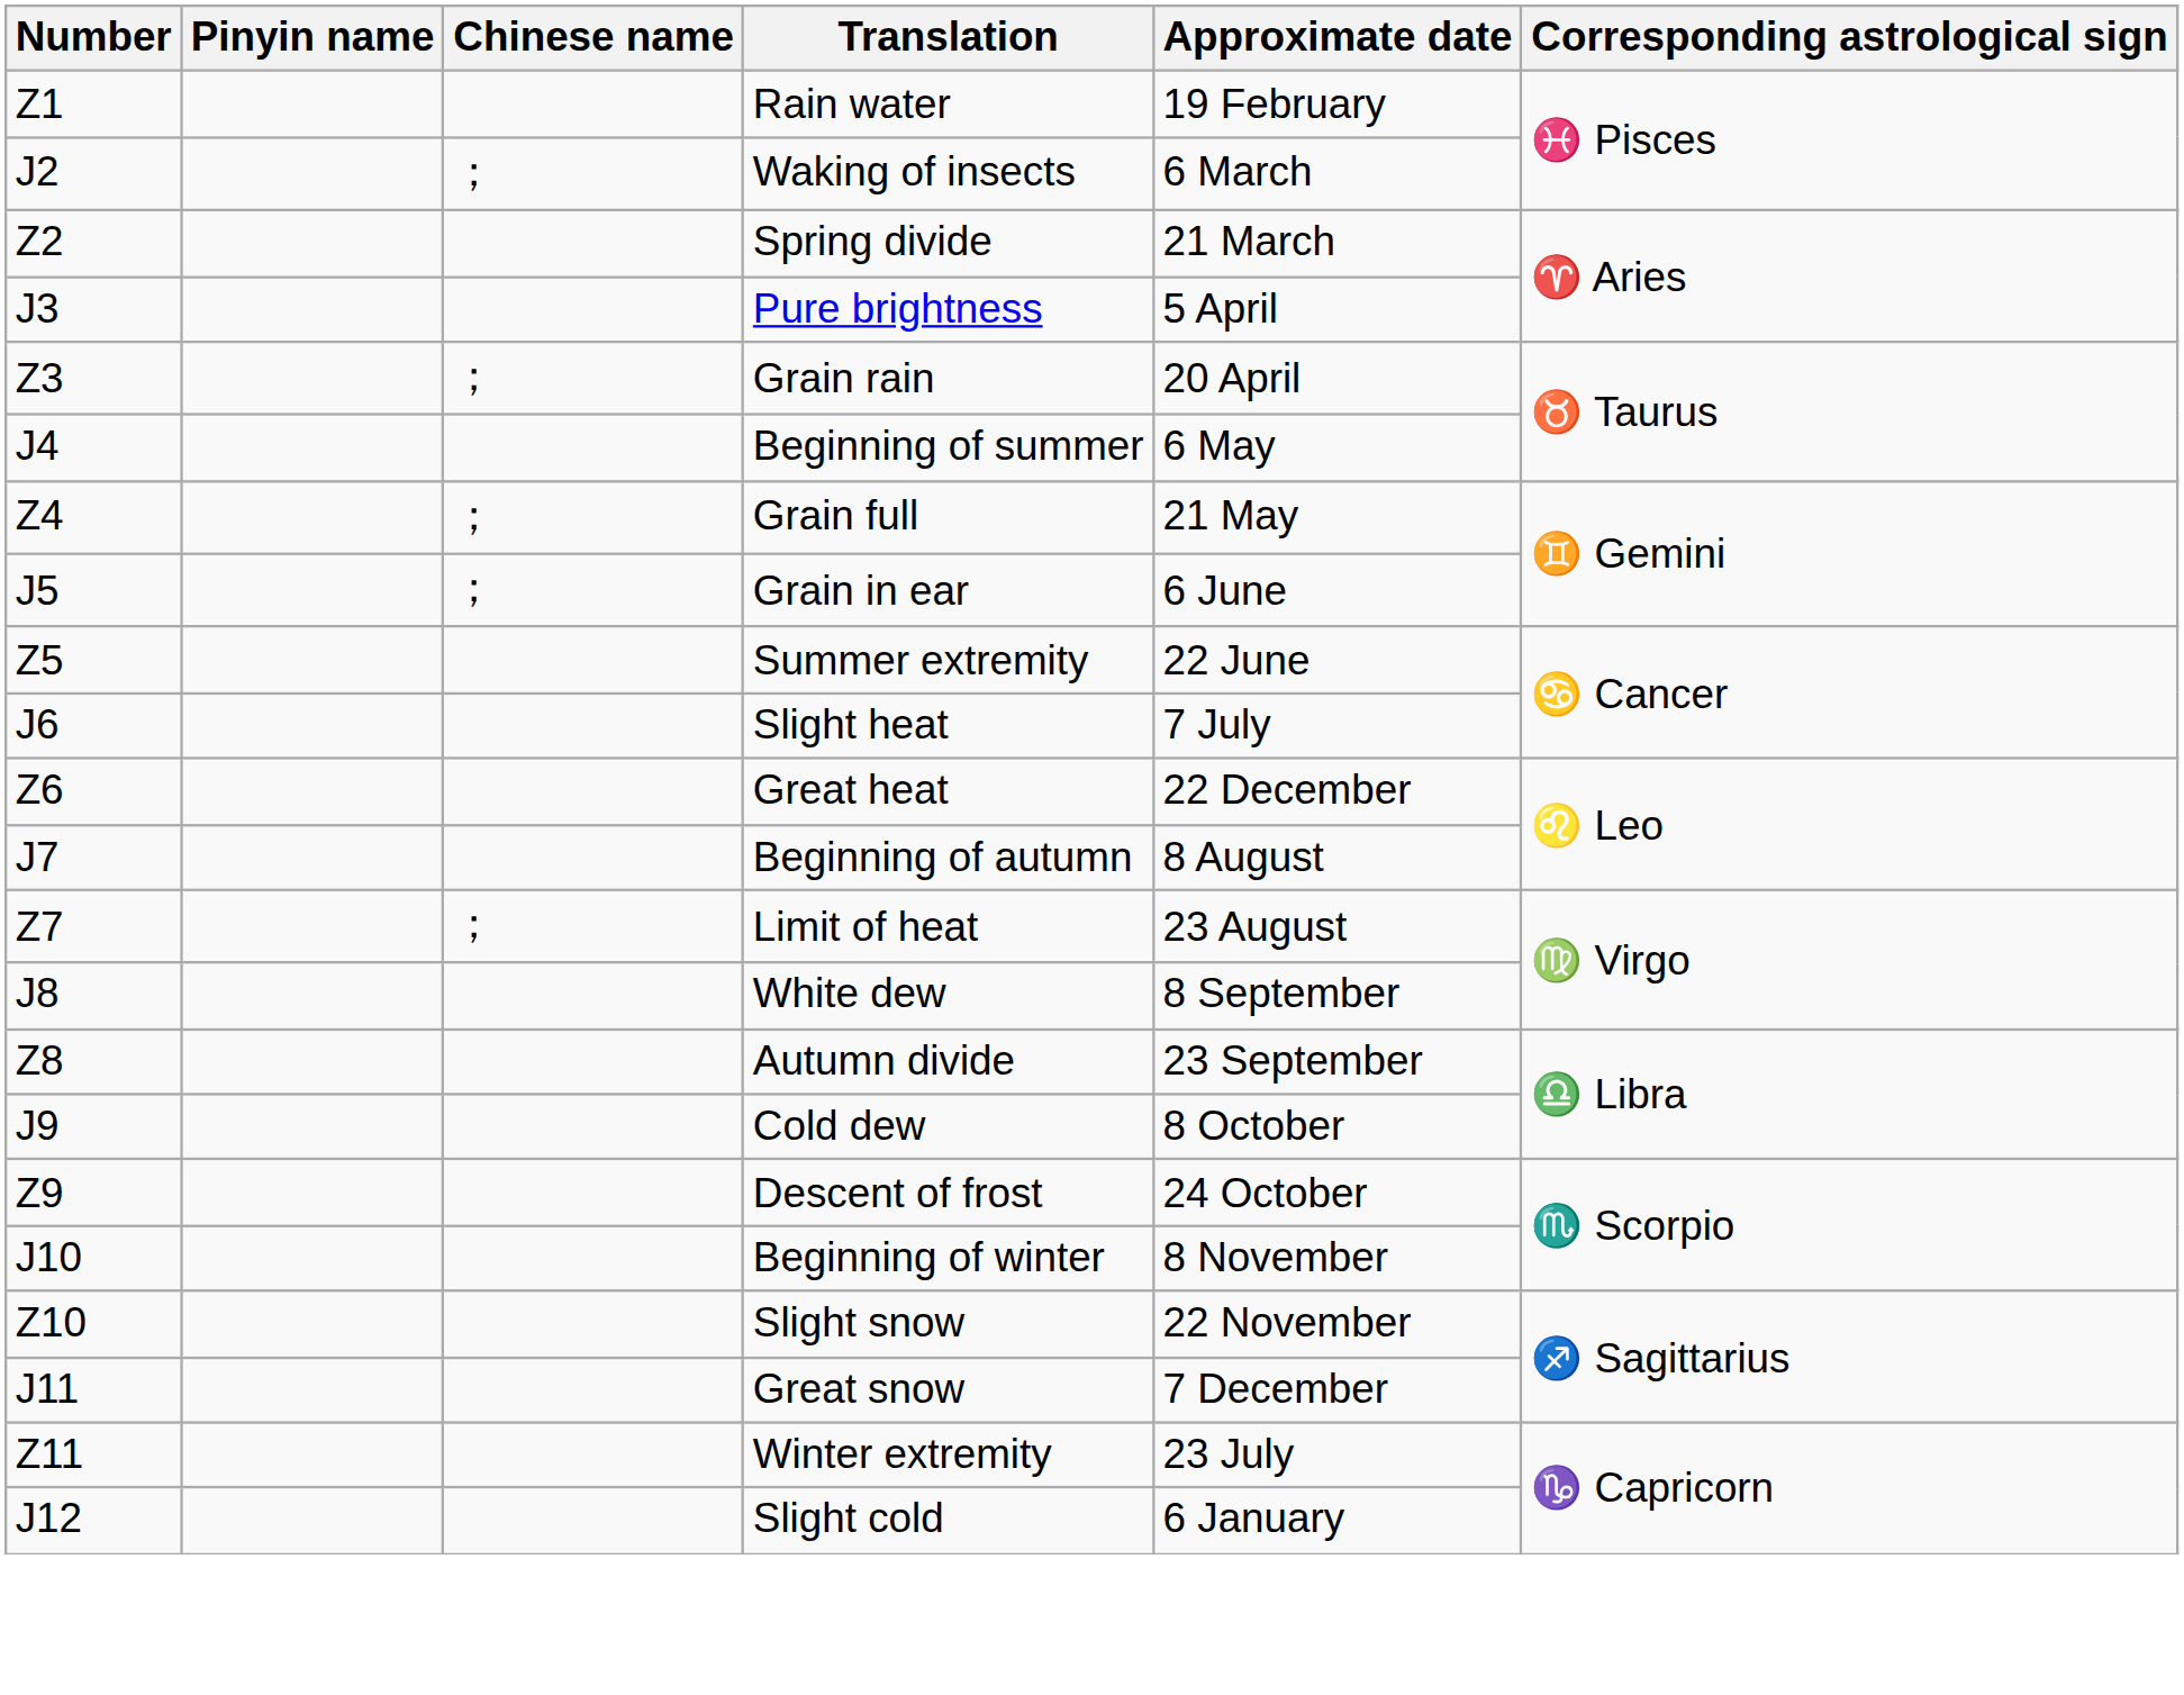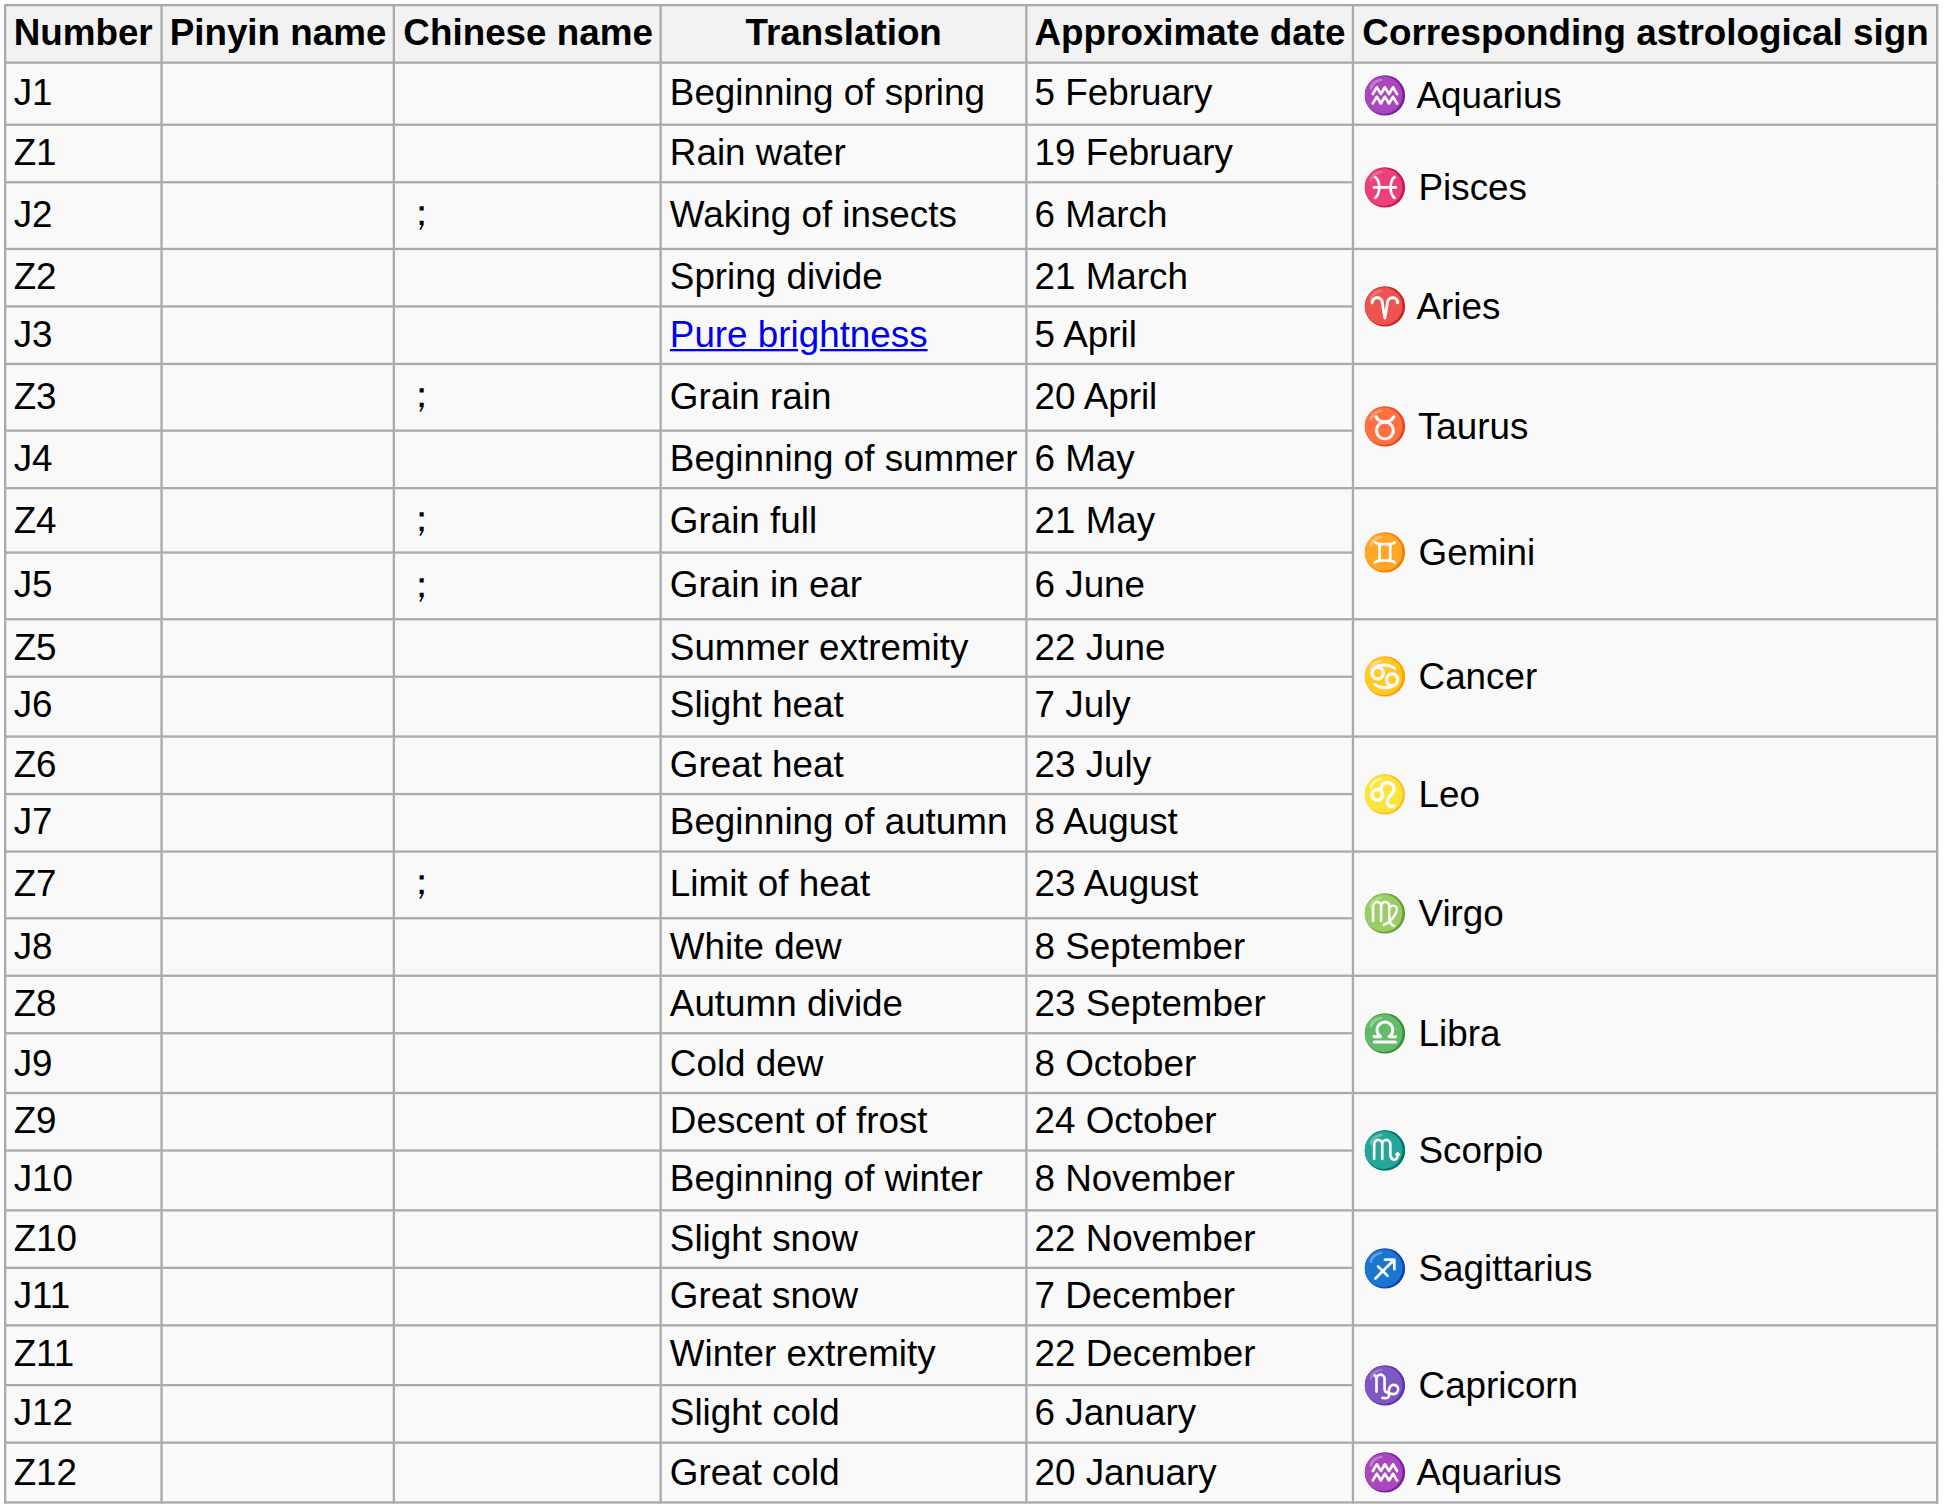+ row: J1 | Beginning of spring | 5 February | ♒️ Aquarius
Great heat | Approximate date: 22 December -> 23 July
Winter extremity | Approximate date: 23 July -> 22 December
+ row: Z12 | Great cold | 20 January | ♒️ Aquarius
